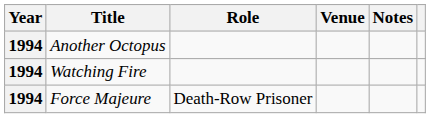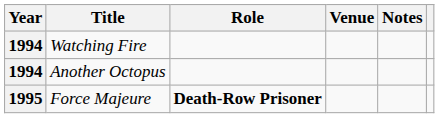rows swapped: Another Octopus <-> Watching Fire
Force Majeure | Year: 1994 -> 1995
Force Majeure | Role: normal -> bold
